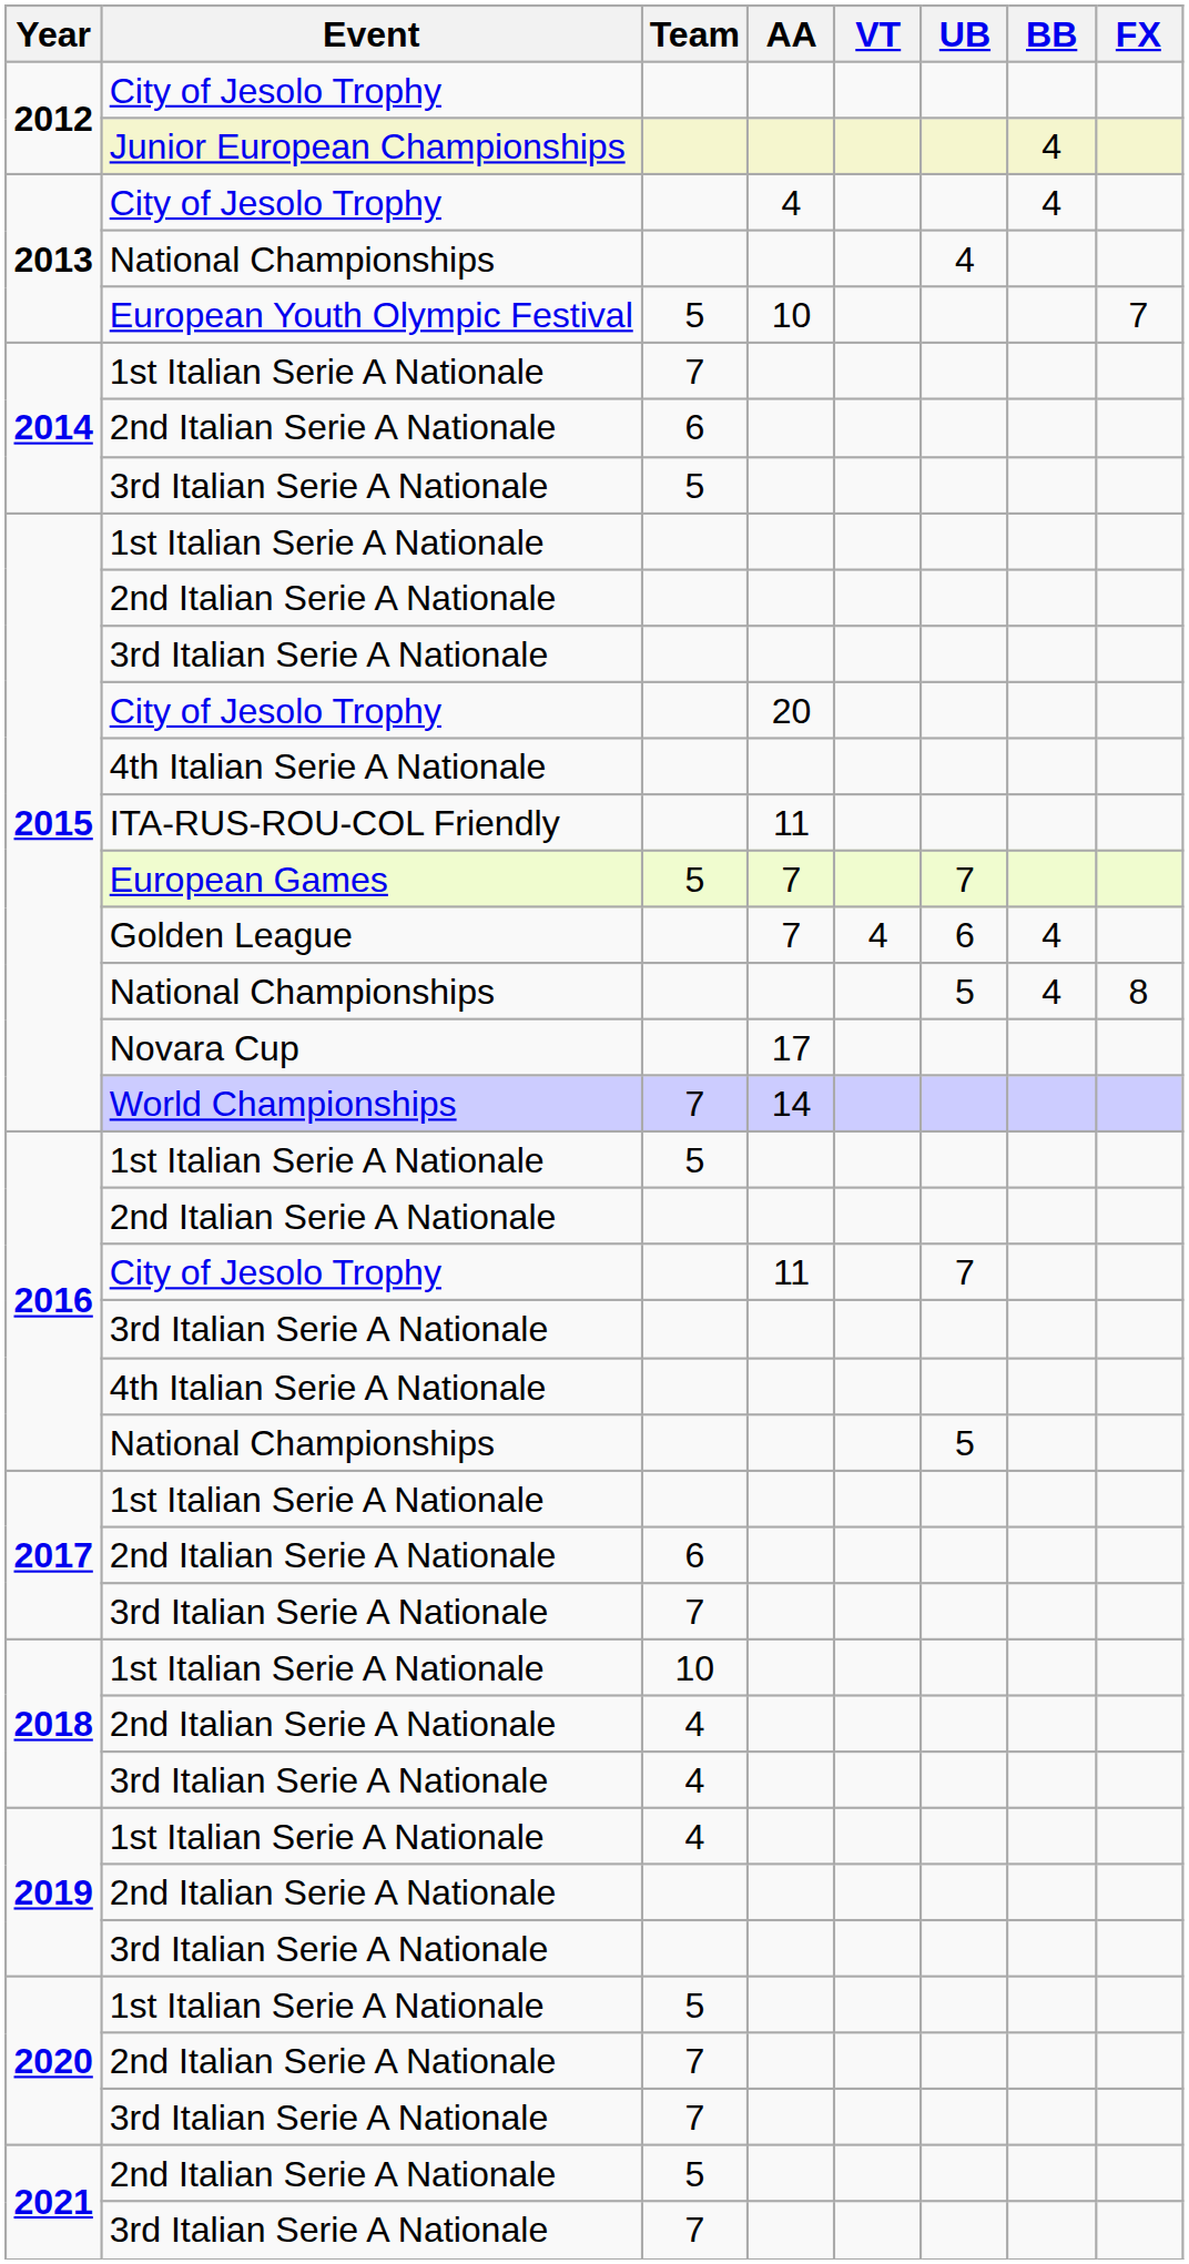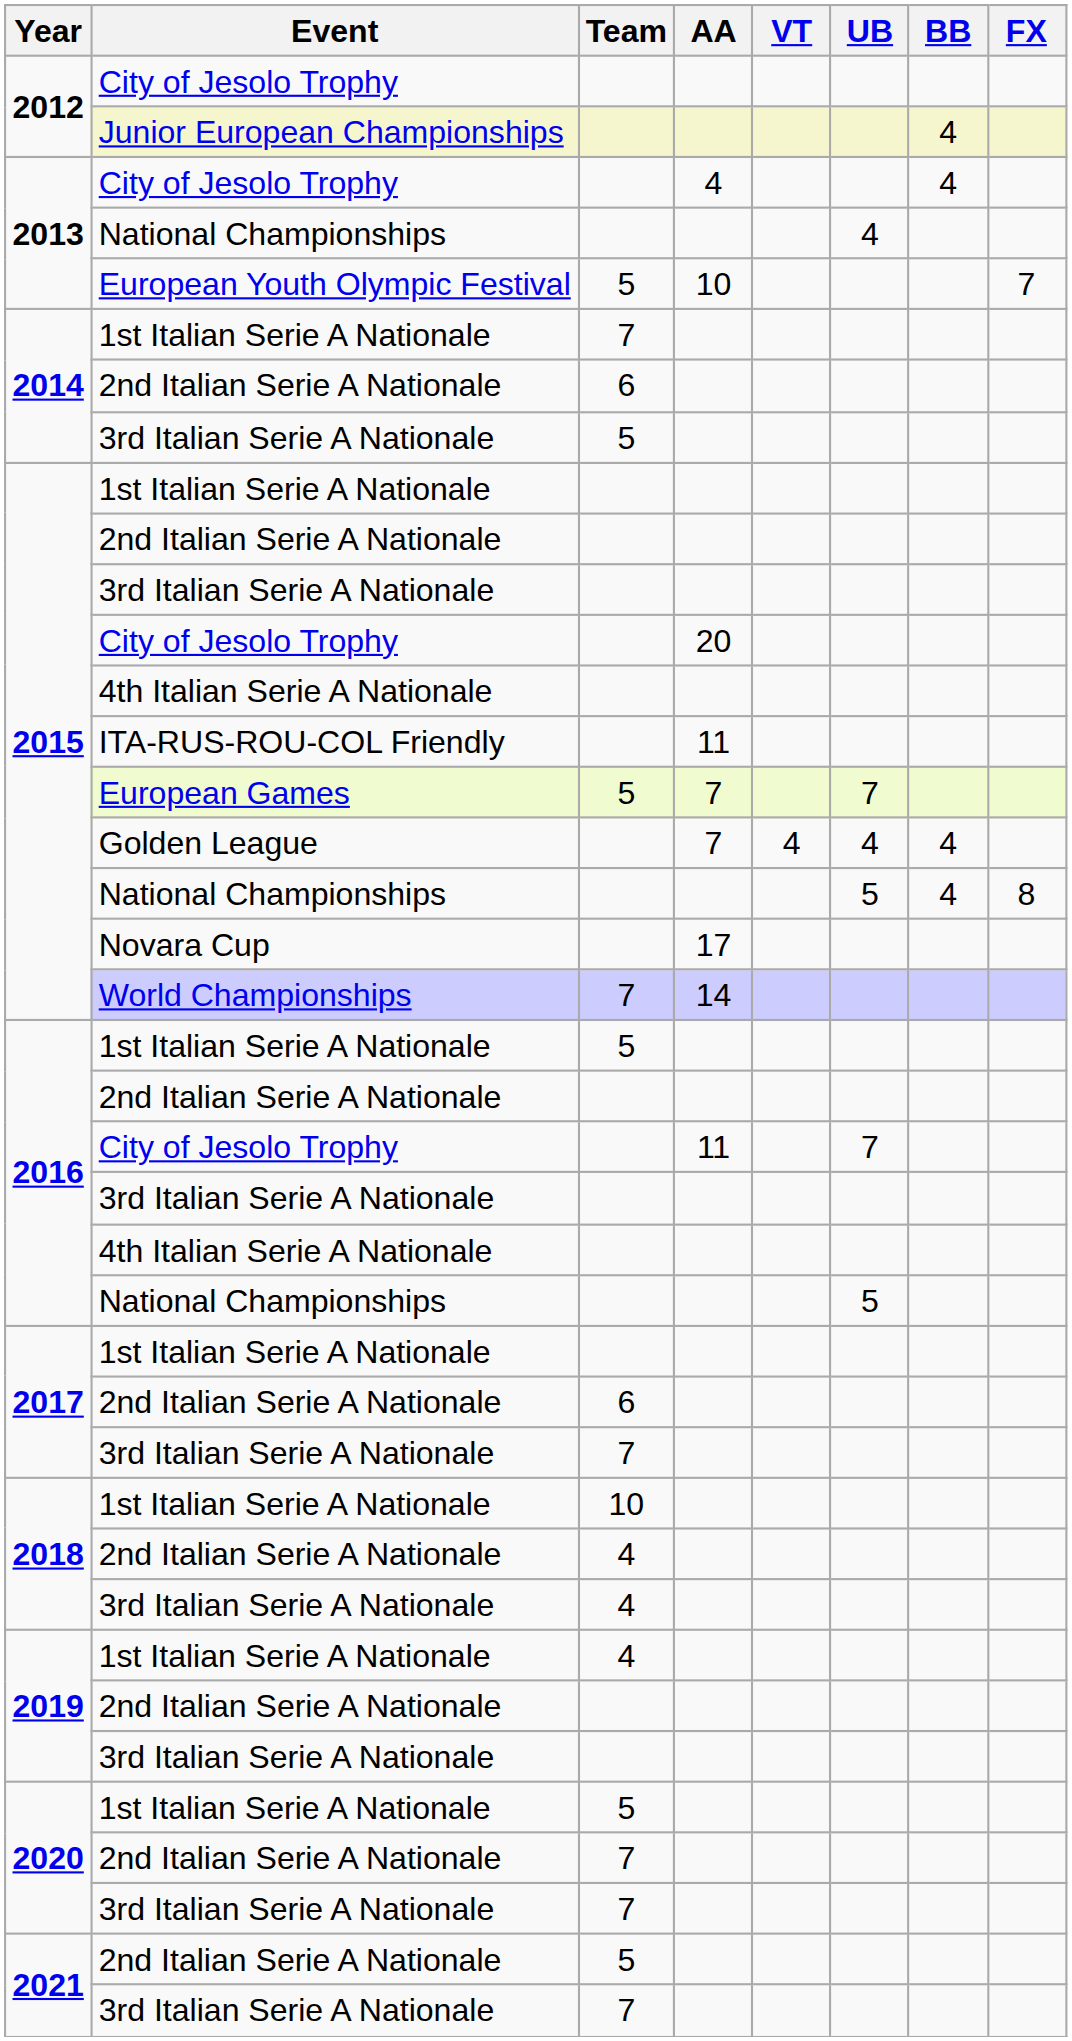Golden League | UB: 6 -> 4
